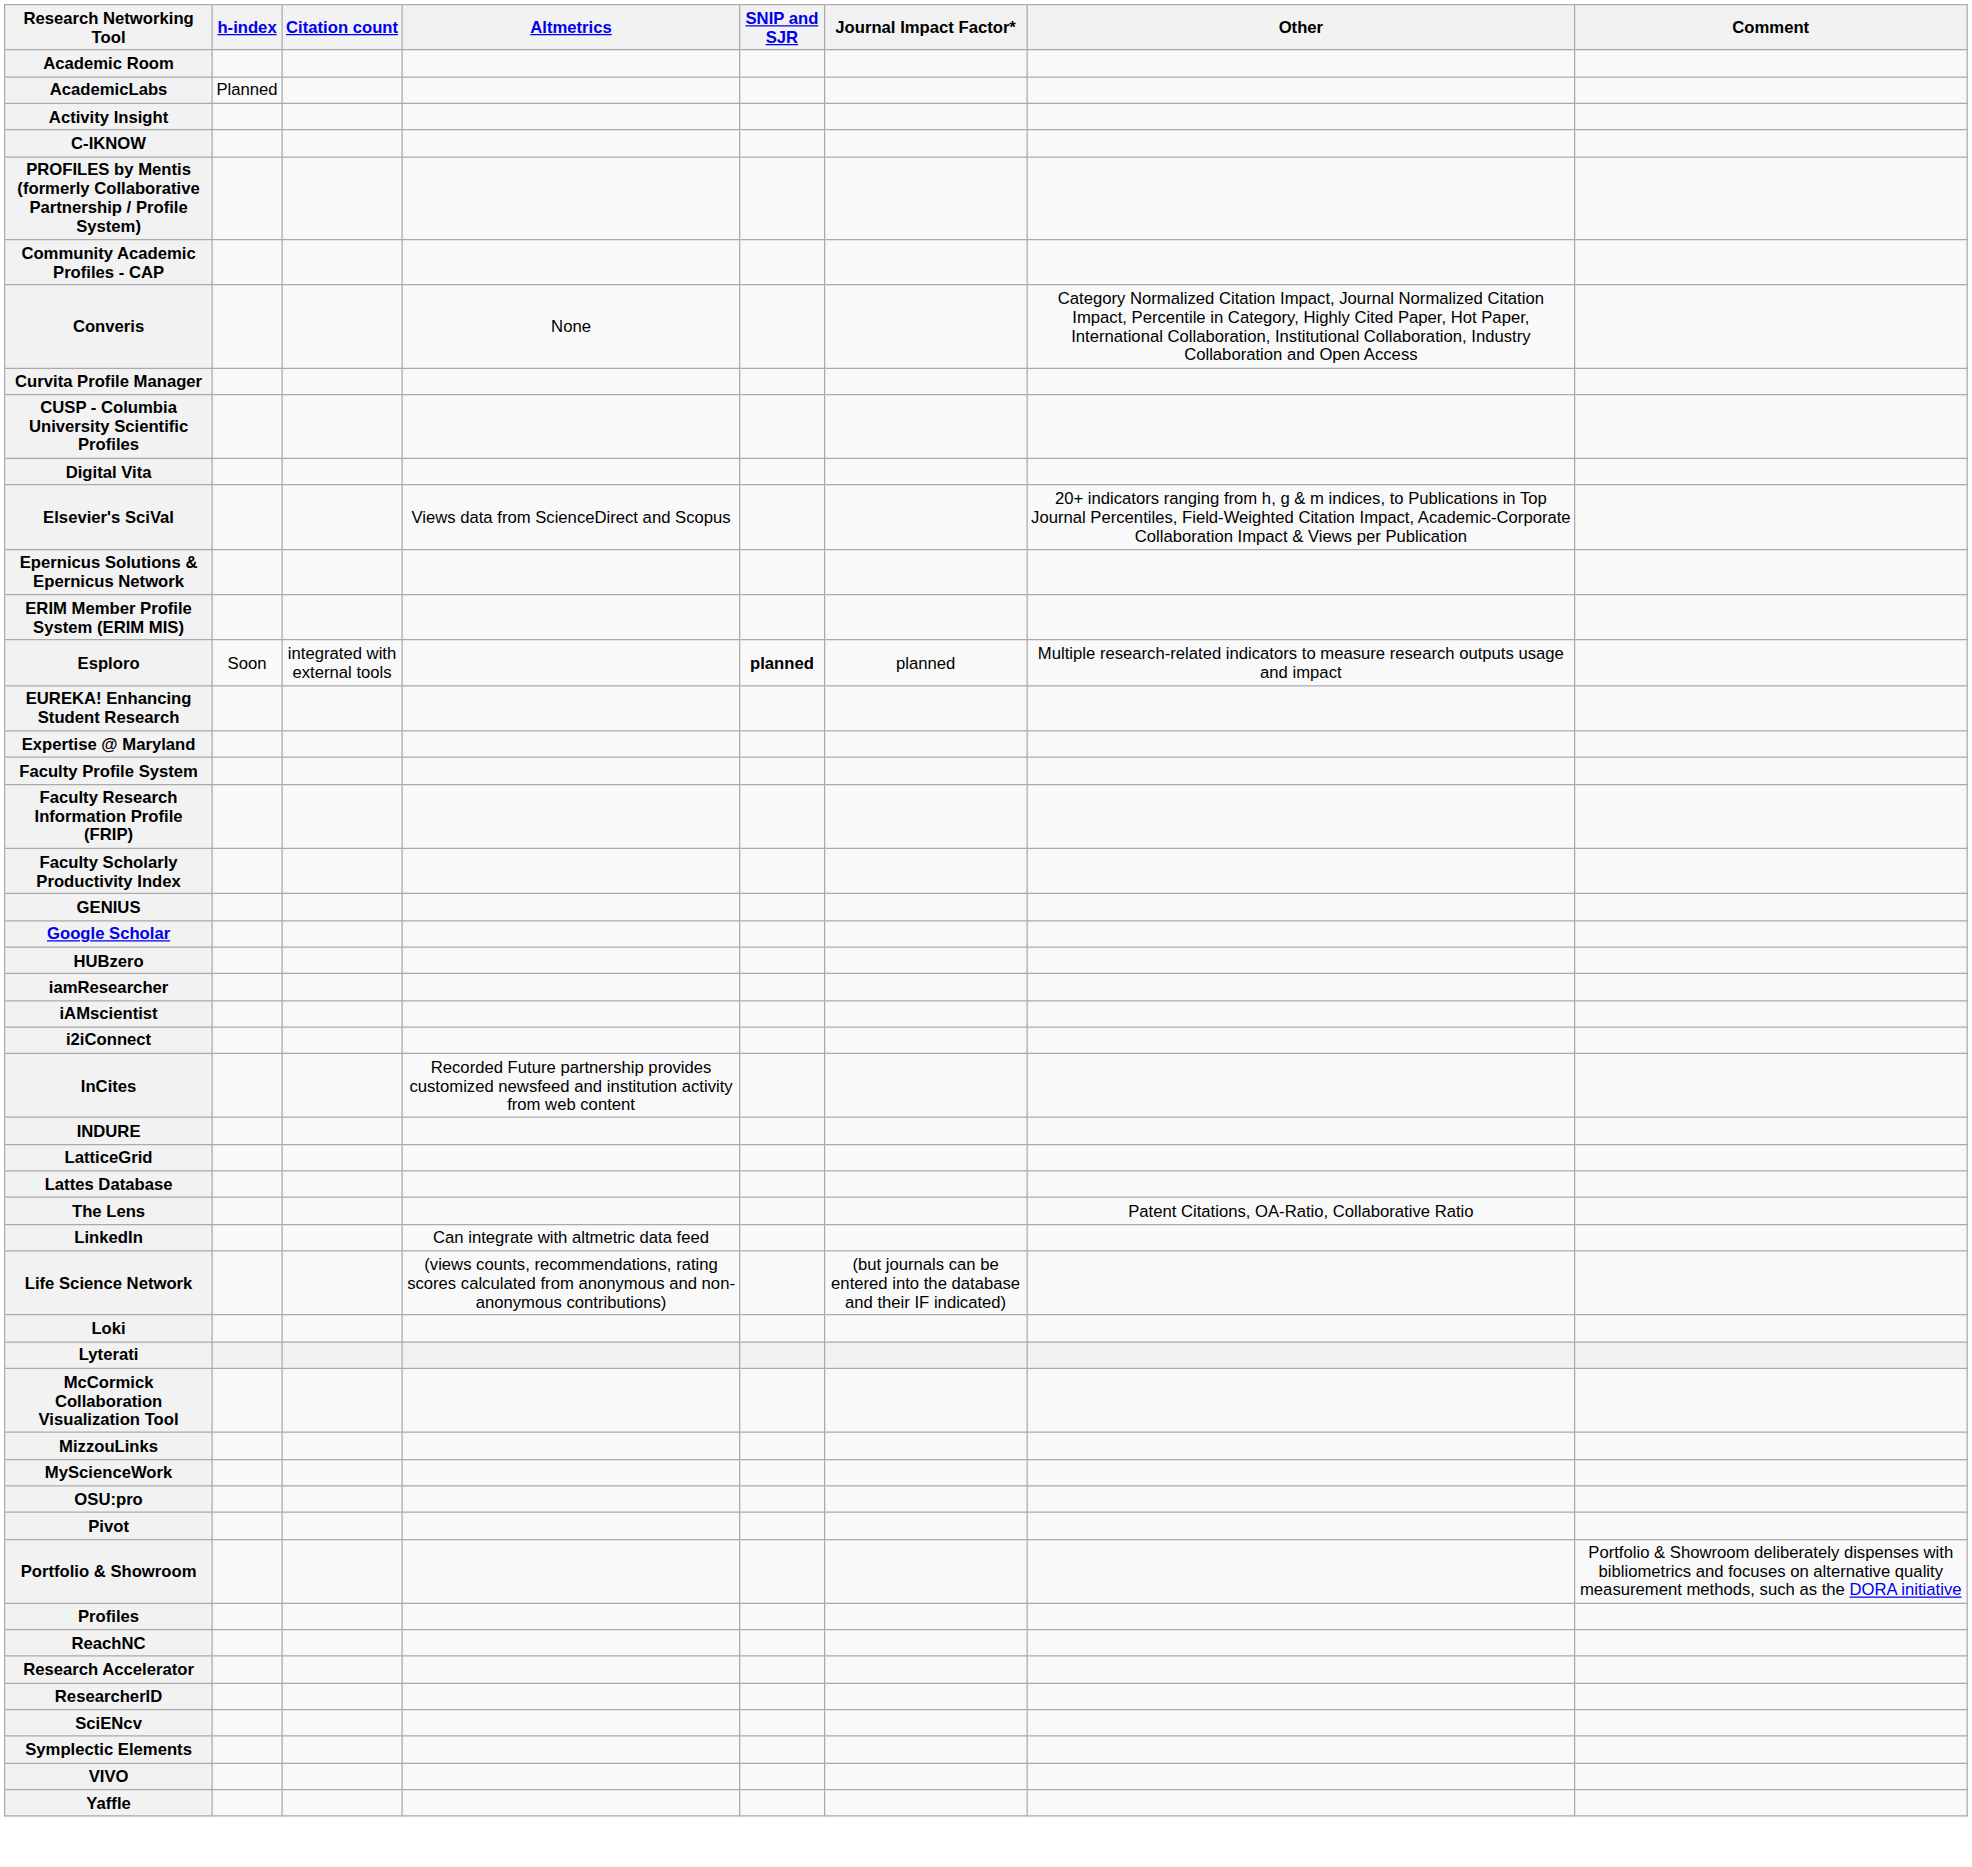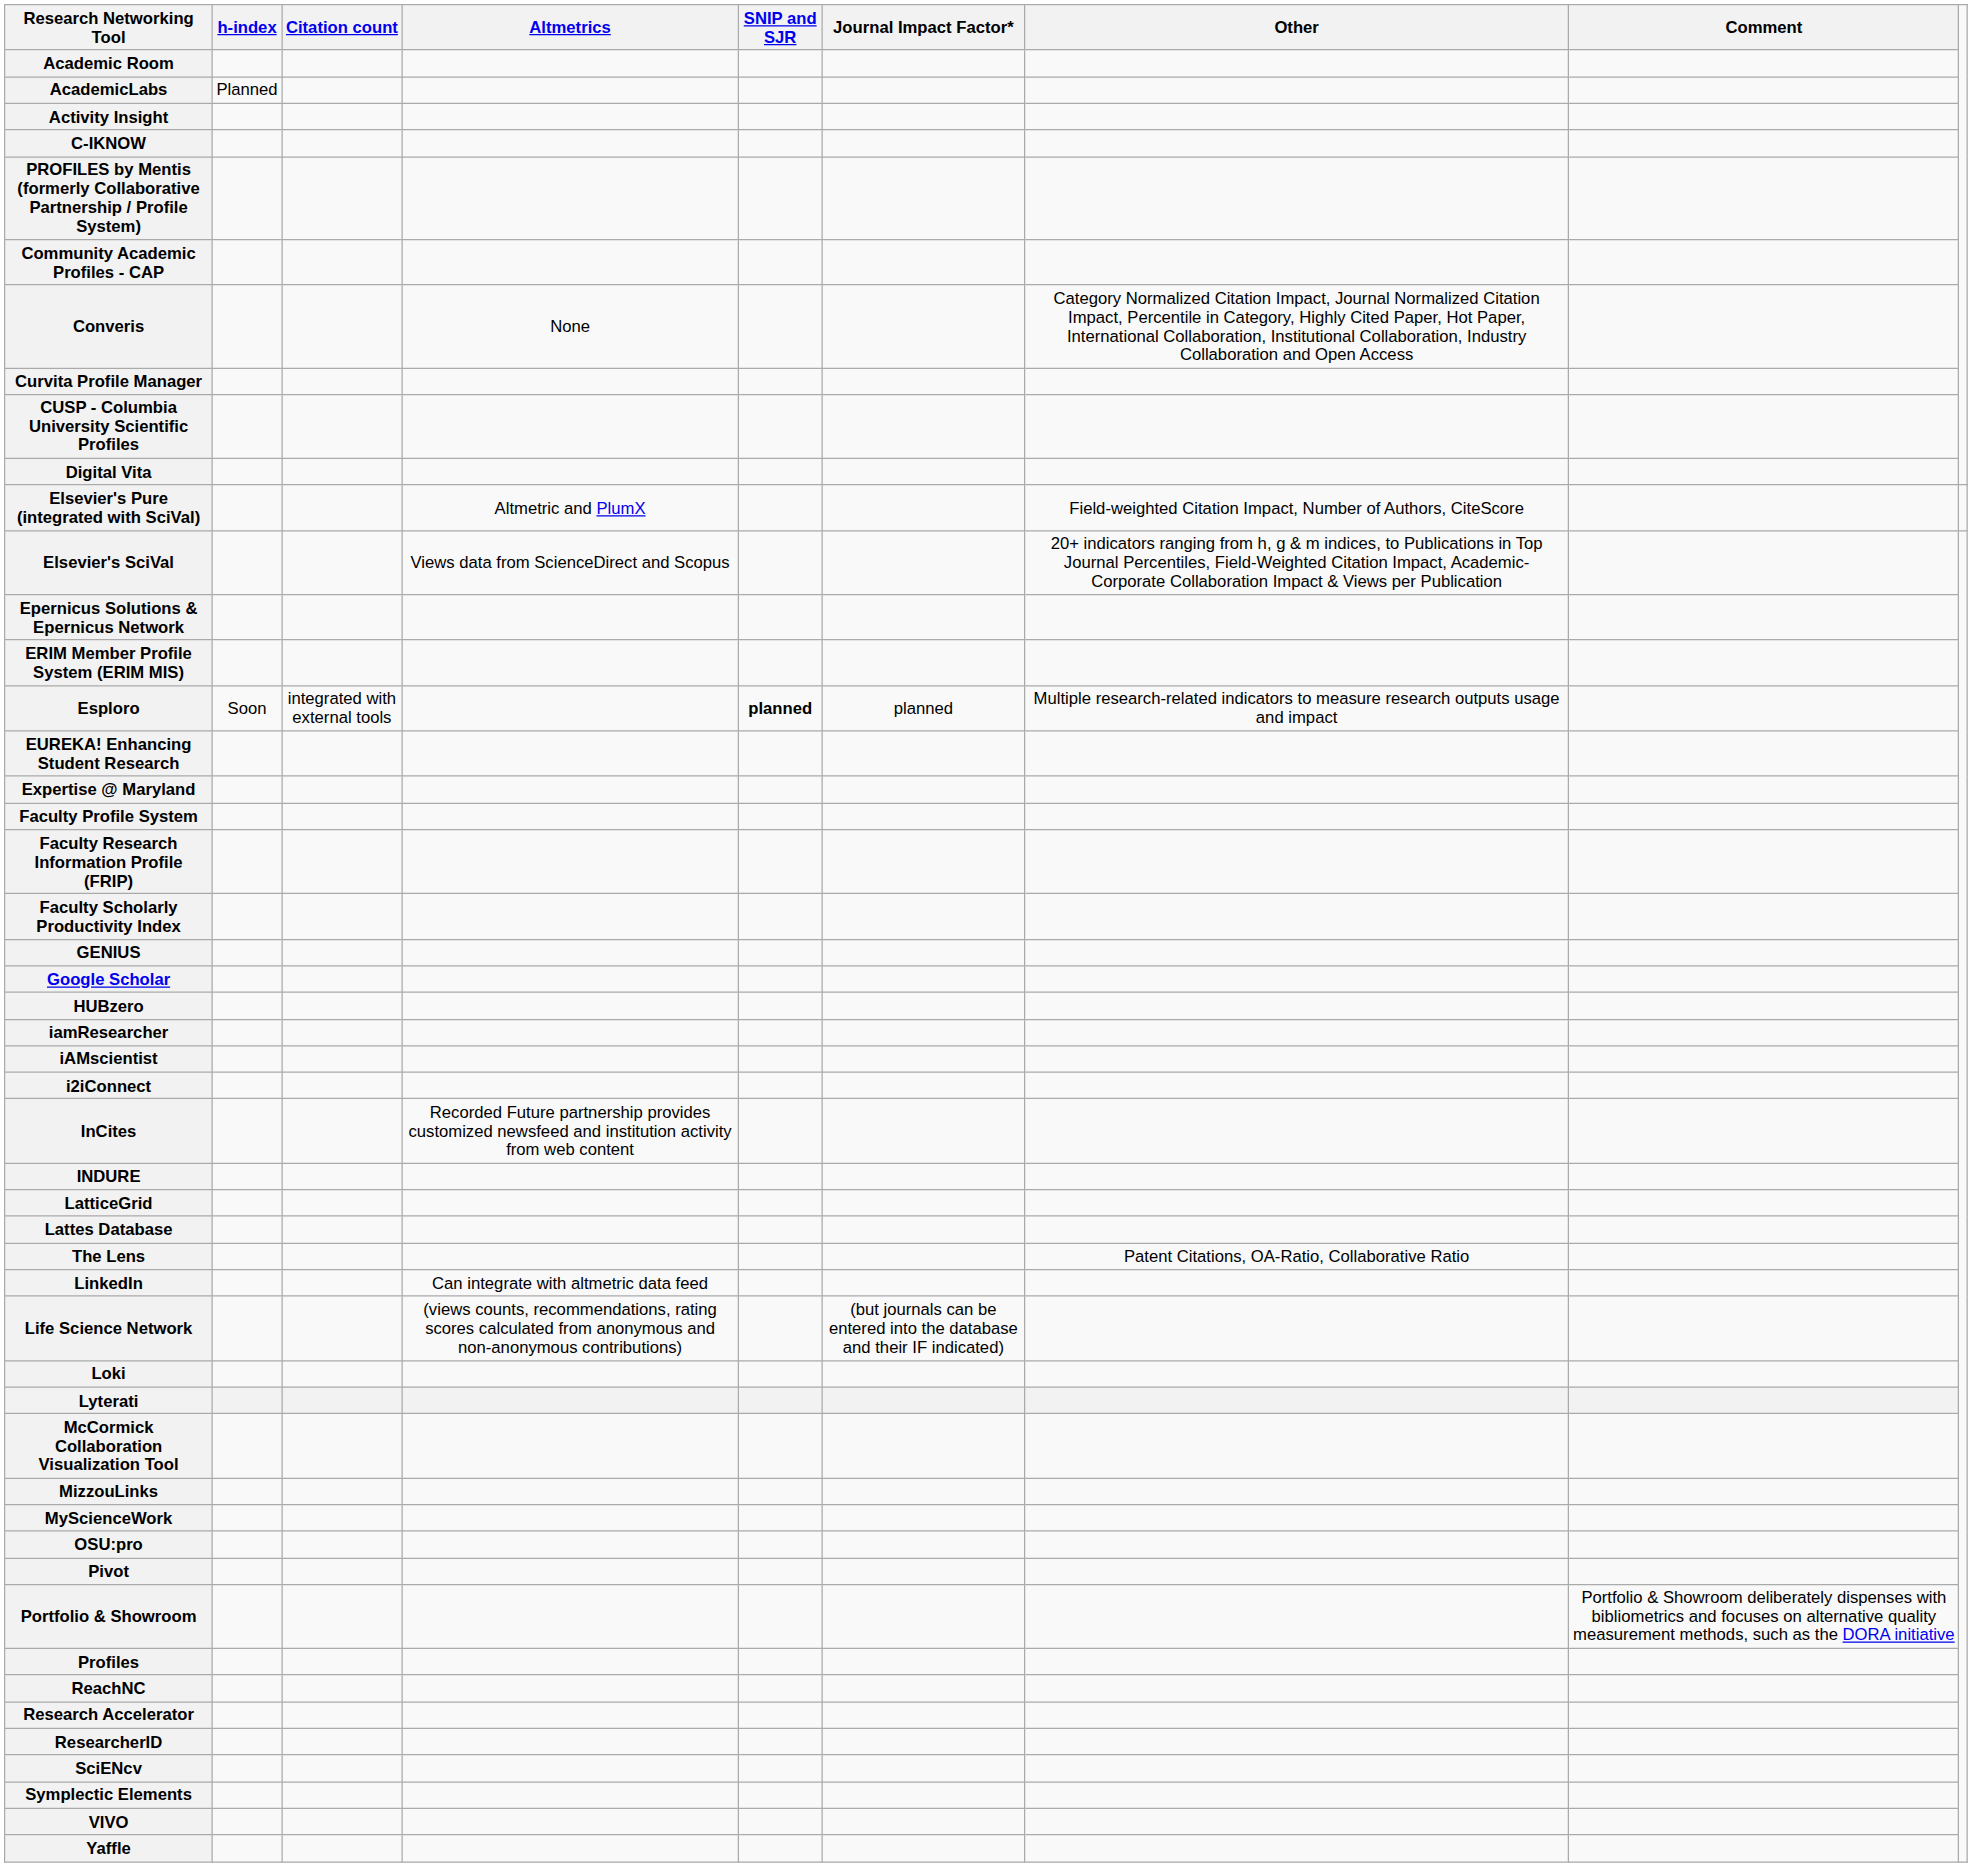+ row: Elsevier's Pure (integrated with SciVal) | Altmetric and PlumX | Field-weighted Citation Impact, Number of Authors, CiteScore
